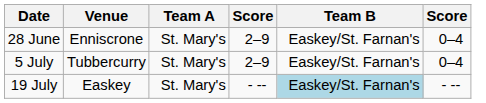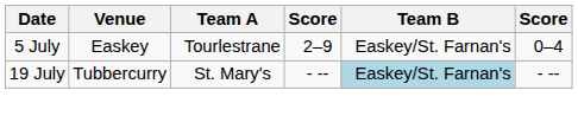- row: 28 June | Enniscrone | St. Mary's | 2–9 | Easkey/St. Farnan's | 0–4
5 July | Venue: Tubbercurry -> Easkey
5 July | Team A: St. Mary's -> Tourlestrane
19 July | Venue: Easkey -> Tubbercurry
